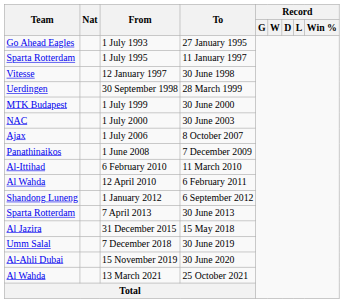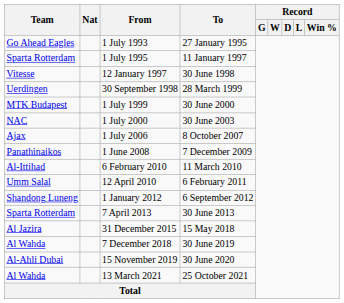12 April 2010 | Team: Al Wahda -> Umm Salal
7 December 2018 | Team: Umm Salal -> Al Wahda
